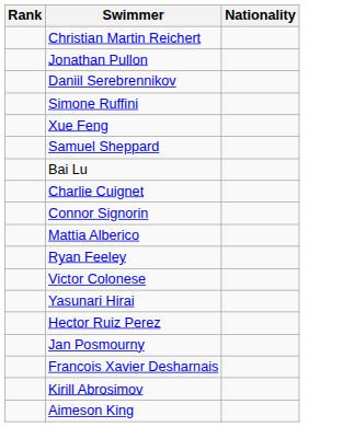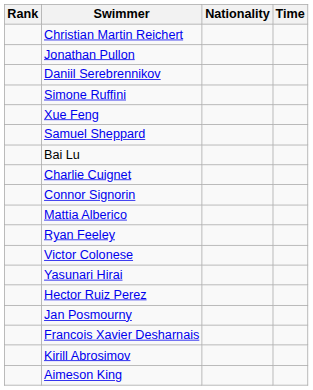+ column: Time
